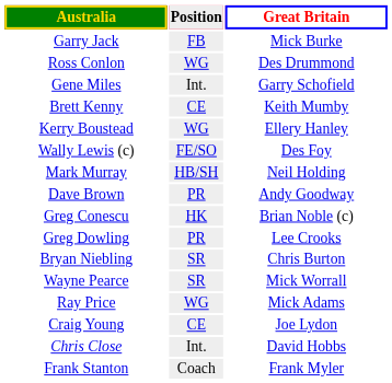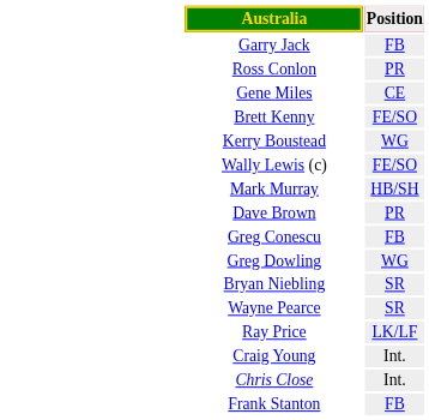- column: Great Britain | Mick Burke | Des Drummond | Garry Schofield | Keith Mumby | Ellery Hanley | Des Foy | Neil Holding | Andy Goodway | Brian Noble (c) | Lee Crooks | Chris Burton | Mick Worrall | Mick Adams | Joe Lydon | David Hobbs | Frank Myler
Ross Conlon | Position: WG -> PR
Gene Miles | Position: Int. -> CE
Brett Kenny | Position: CE -> FE/SO
Greg Conescu | Position: HK -> FB
Greg Dowling | Position: PR -> WG
Ray Price | Position: WG -> LK/LF
Craig Young | Position: CE -> Int.
Frank Stanton | Position: Coach -> FB
